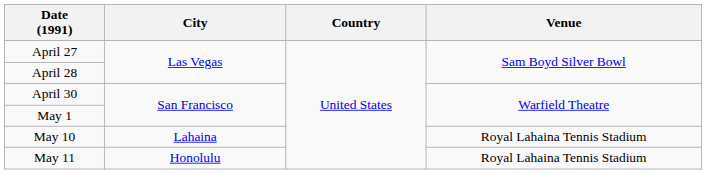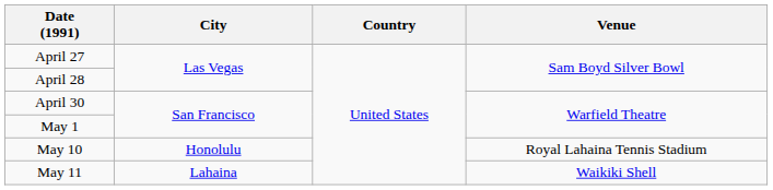May 10 | City: Lahaina -> Honolulu
May 11 | City: Honolulu -> Lahaina
May 11 | Venue: Royal Lahaina Tennis Stadium -> Waikiki Shell
